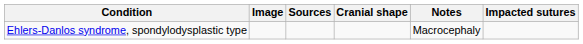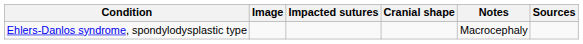columns swapped: Impacted sutures <-> Sources
